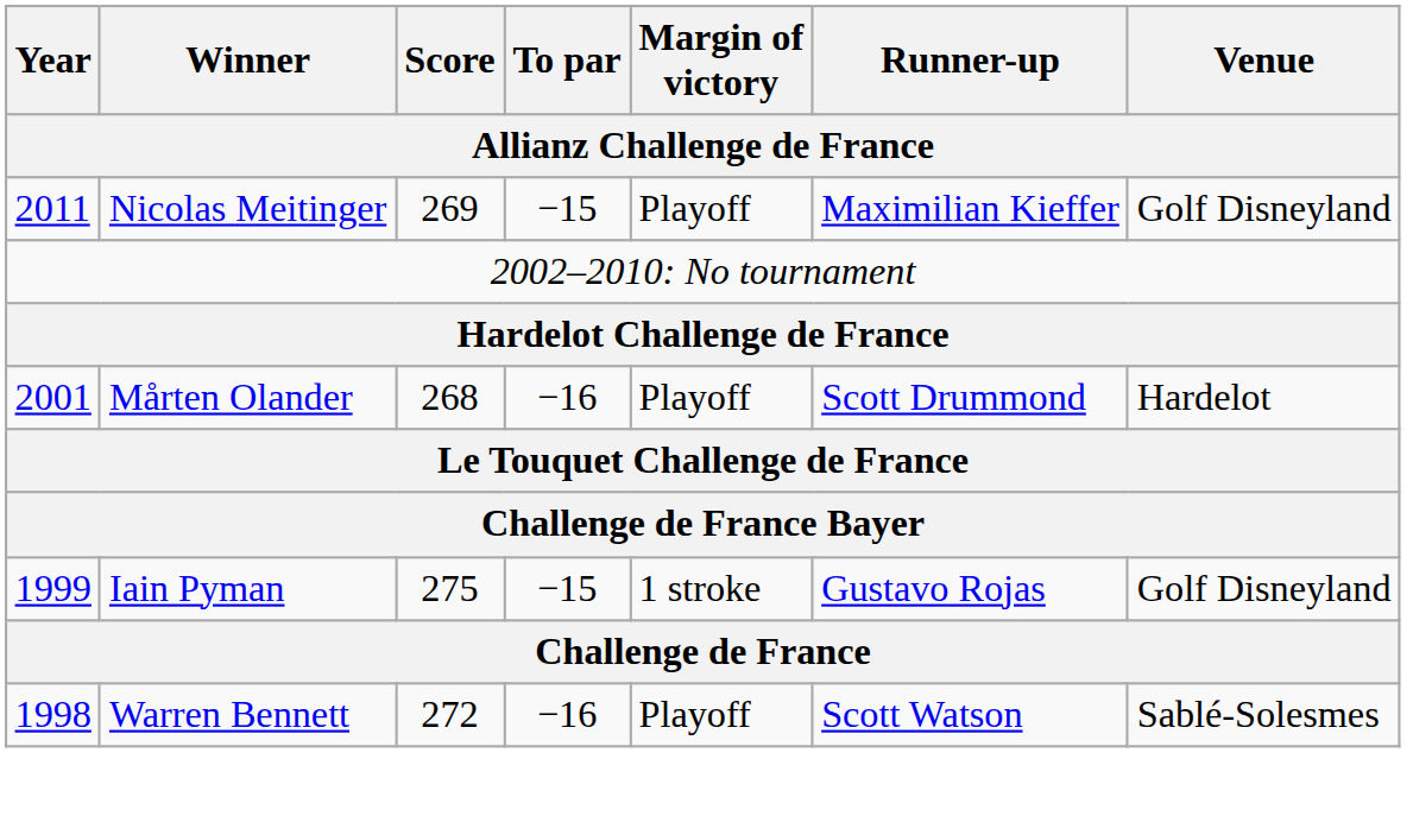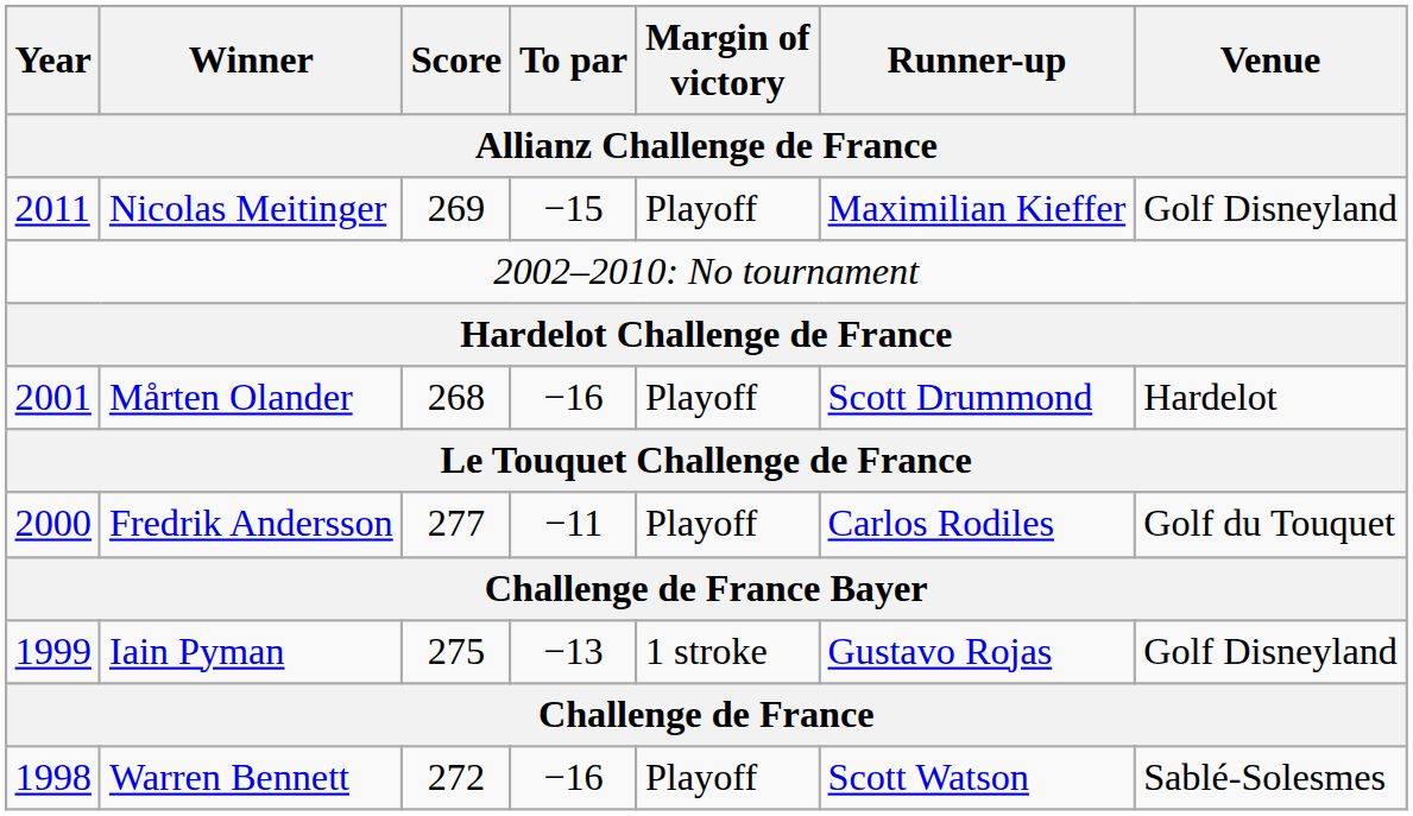+ row: 2000 | Fredrik Andersson | 277 | −11 | Playoff | Carlos Rodiles | Golf du Touquet
Iain Pyman | To par: −15 -> −13
